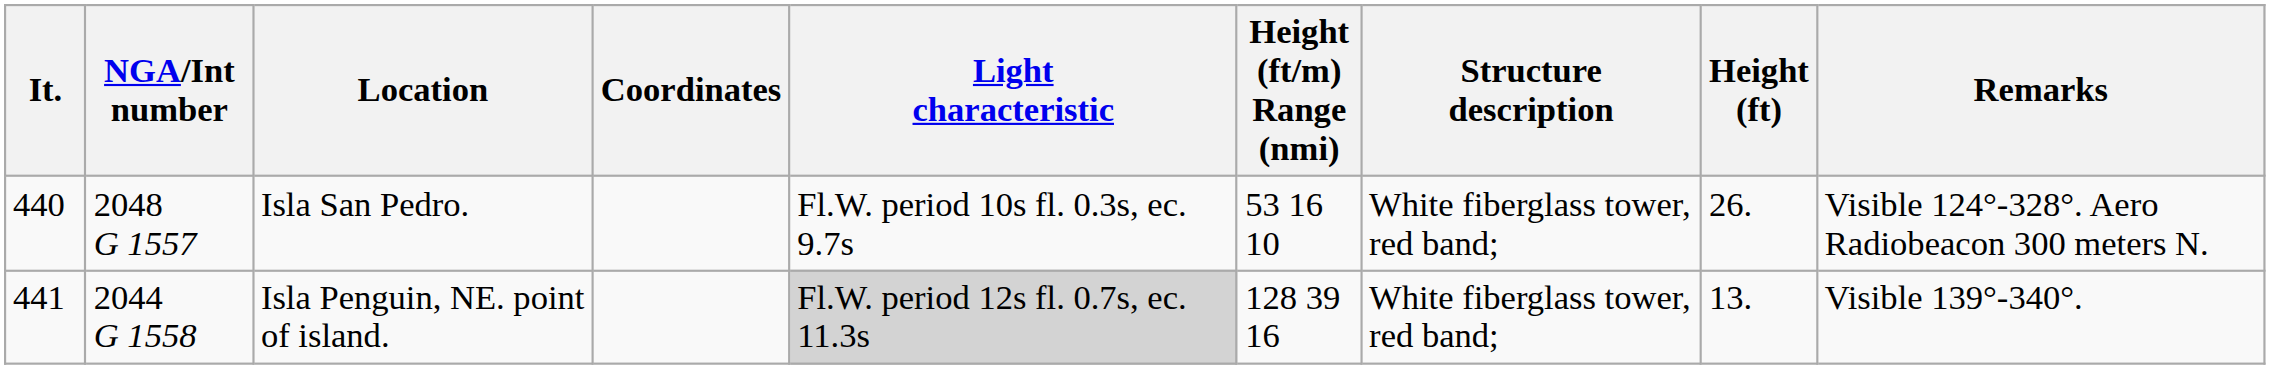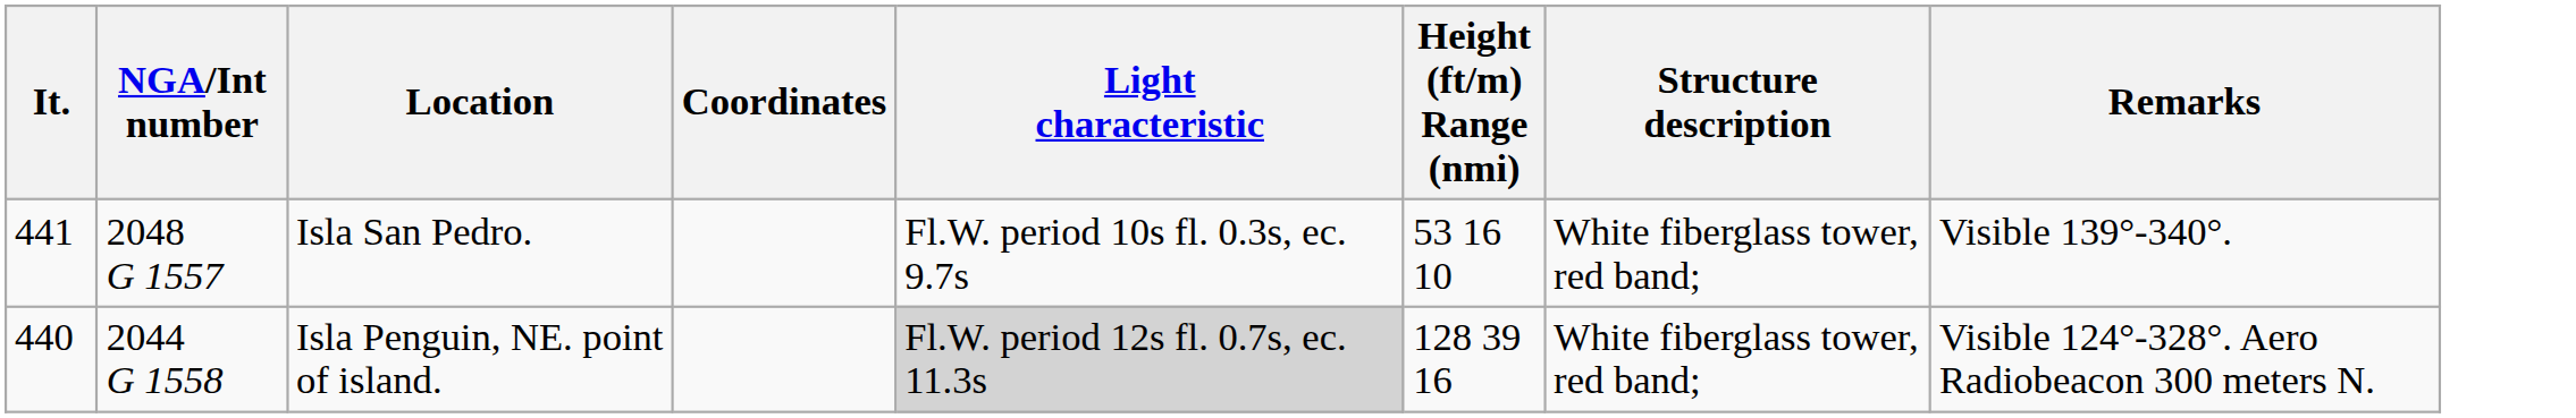- column: Height (ft) | 26. | 13.
Isla San Pedro. | It.: 440 -> 441
Isla San Pedro. | Remarks: Visible 124°-328°. Aero Radiobeacon 300 meters N. -> Visible 139°-340°.
Isla Penguin, NE. point of island. | It.: 441 -> 440
Isla Penguin, NE. point of island. | Remarks: Visible 139°-340°. -> Visible 124°-328°. Aero Radiobeacon 300 meters N.
